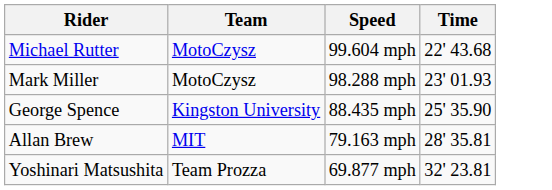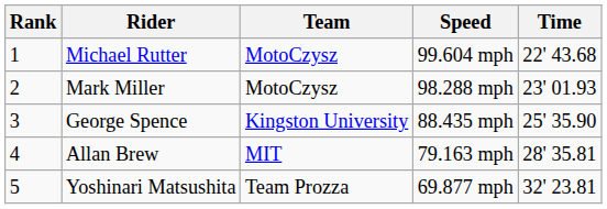+ column: Rank | 1 | 2 | 3 | 4 | 5
